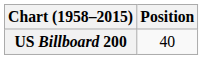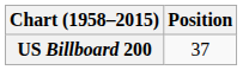US Billboard 200 | Position: 40 -> 37
